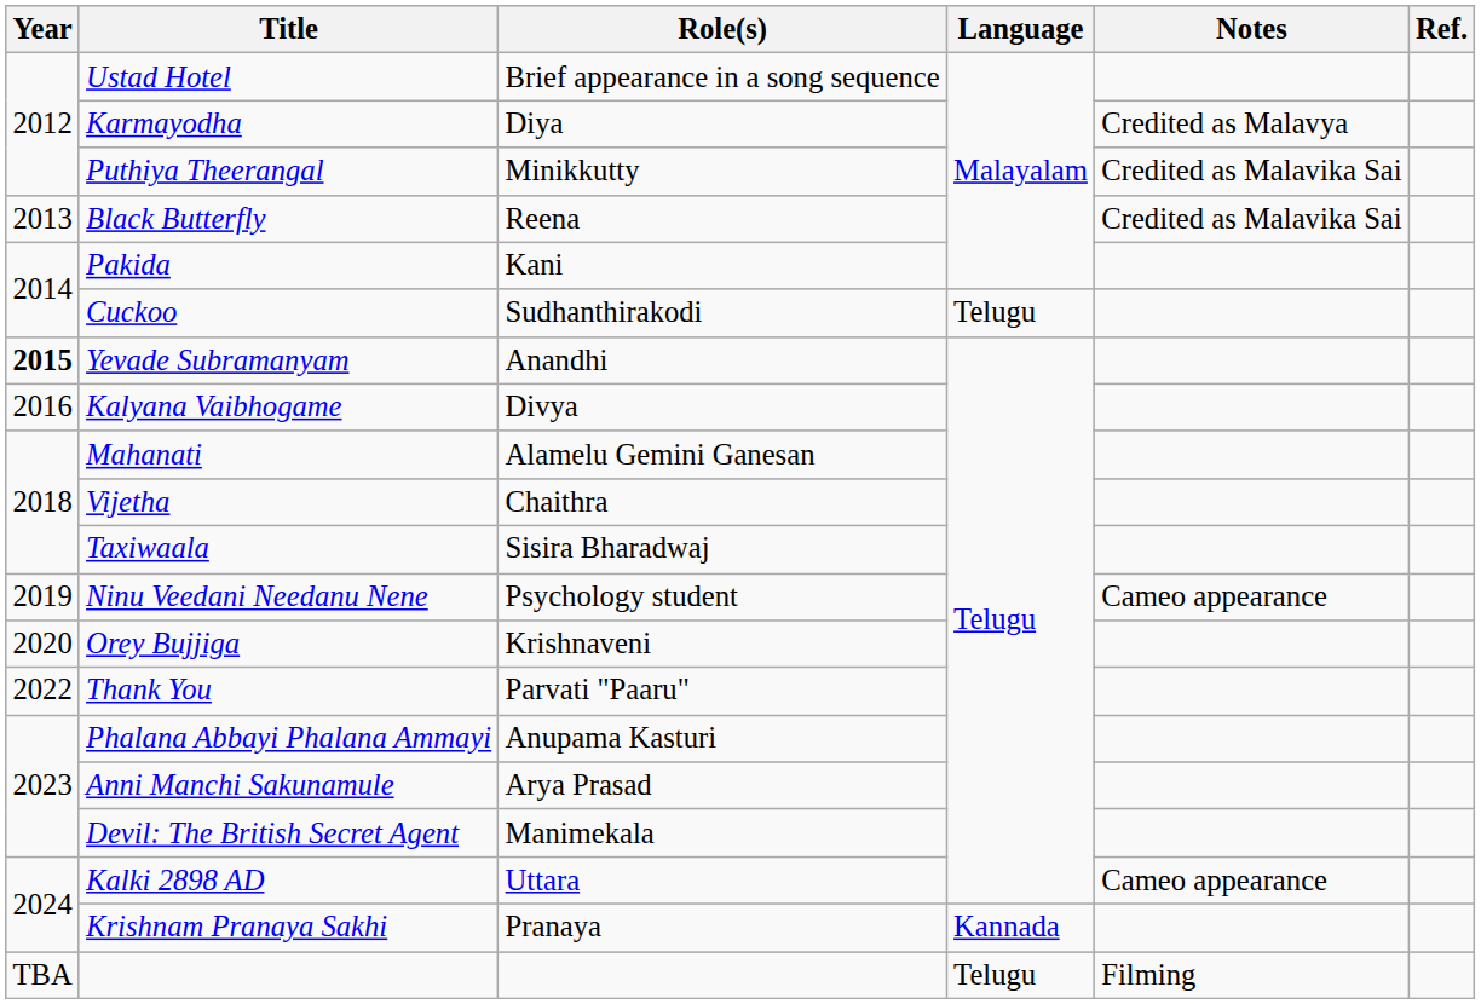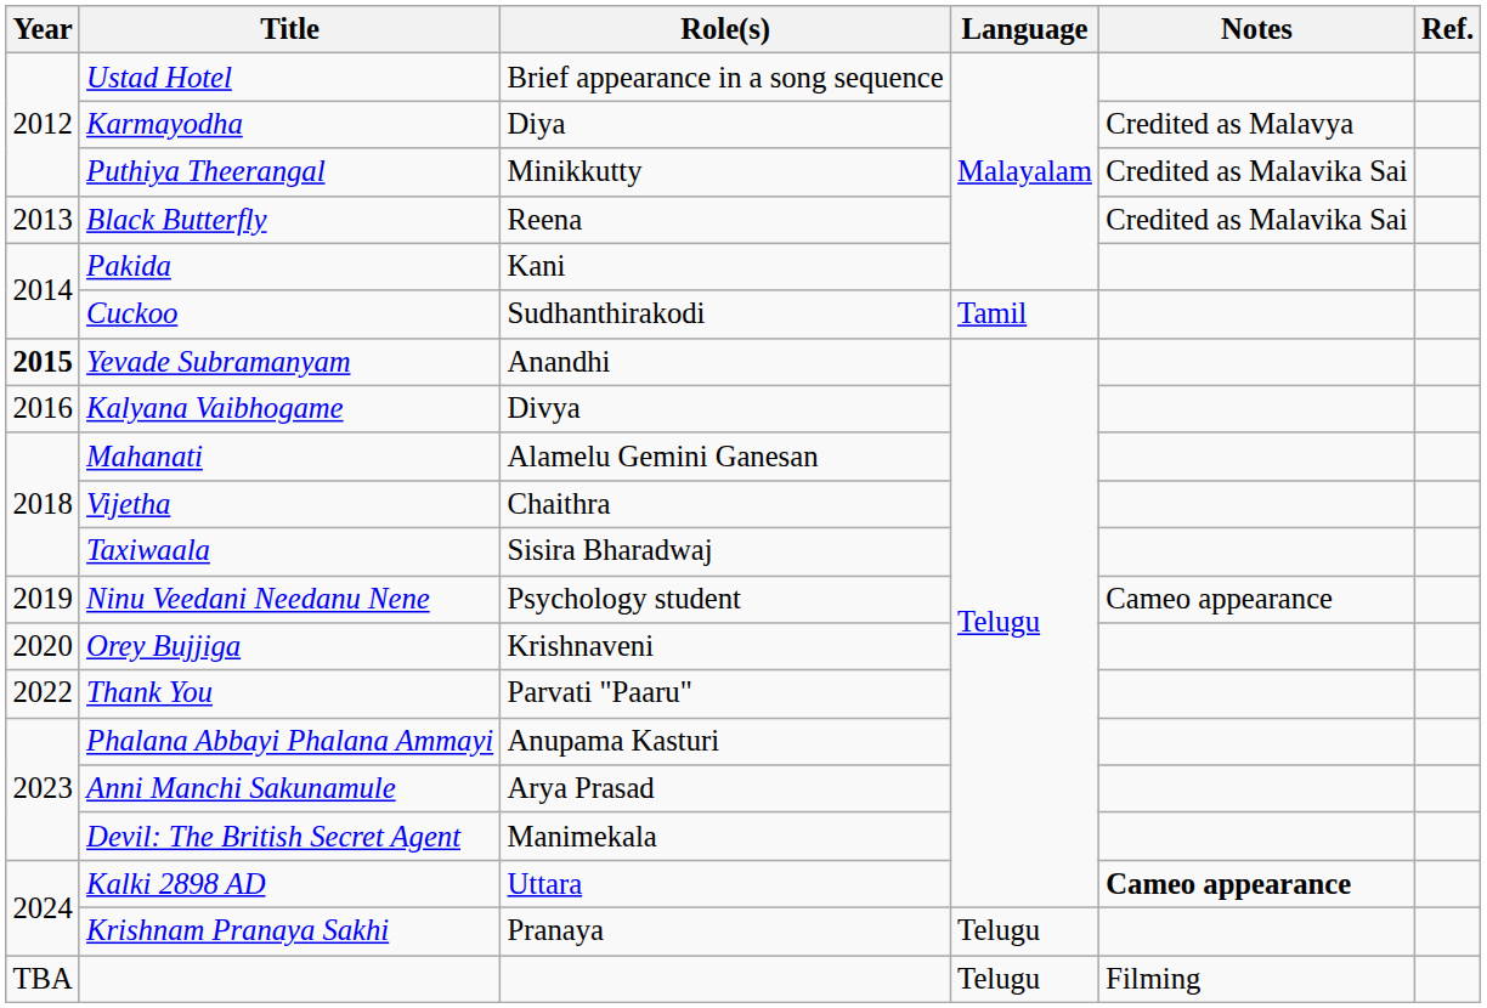Cuckoo | Language: Telugu -> Tamil
Kalki 2898 AD | Notes: normal -> bold
Krishnam Pranaya Sakhi | Language: Kannada -> Telugu
